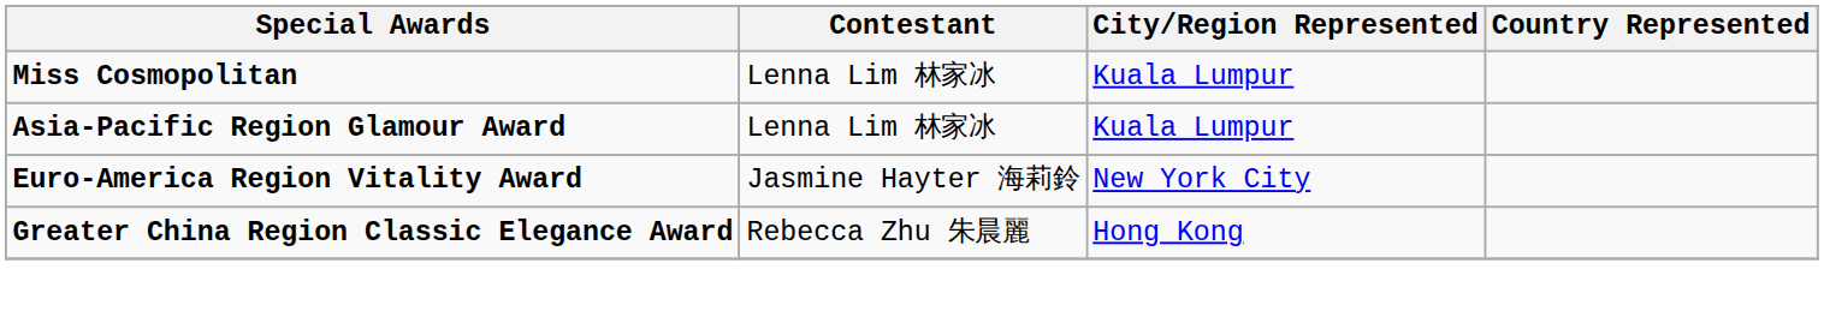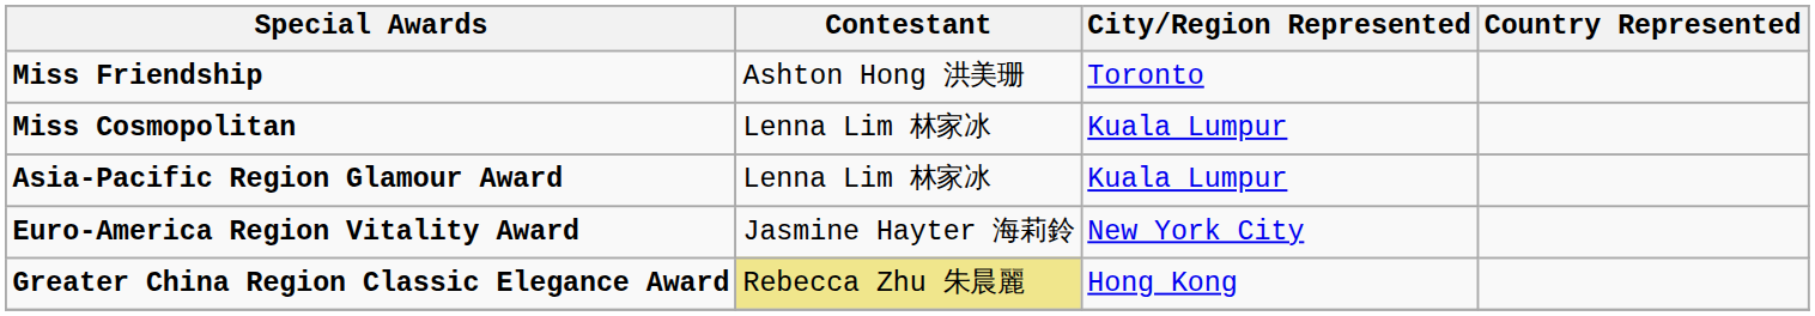+ row: Miss Friendship | Ashton Hong 洪美珊 | Toronto
Greater China Region Classic Elegance Award | Contestant: no background -> khaki background
